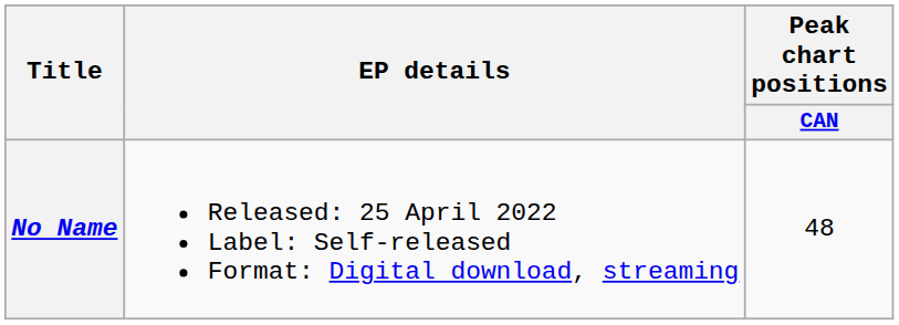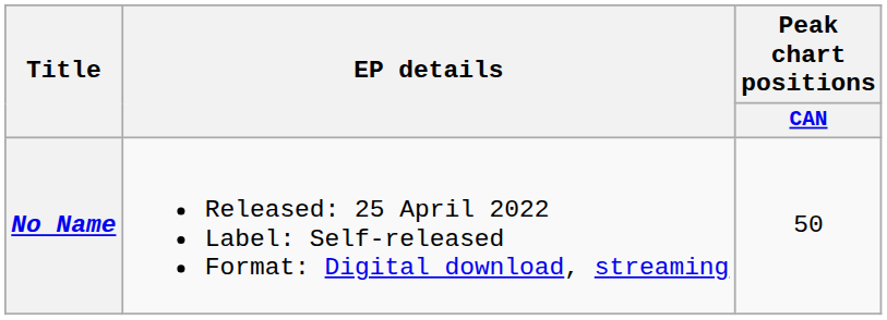No Name | Peak chart positions / CAN: 48 -> 50
